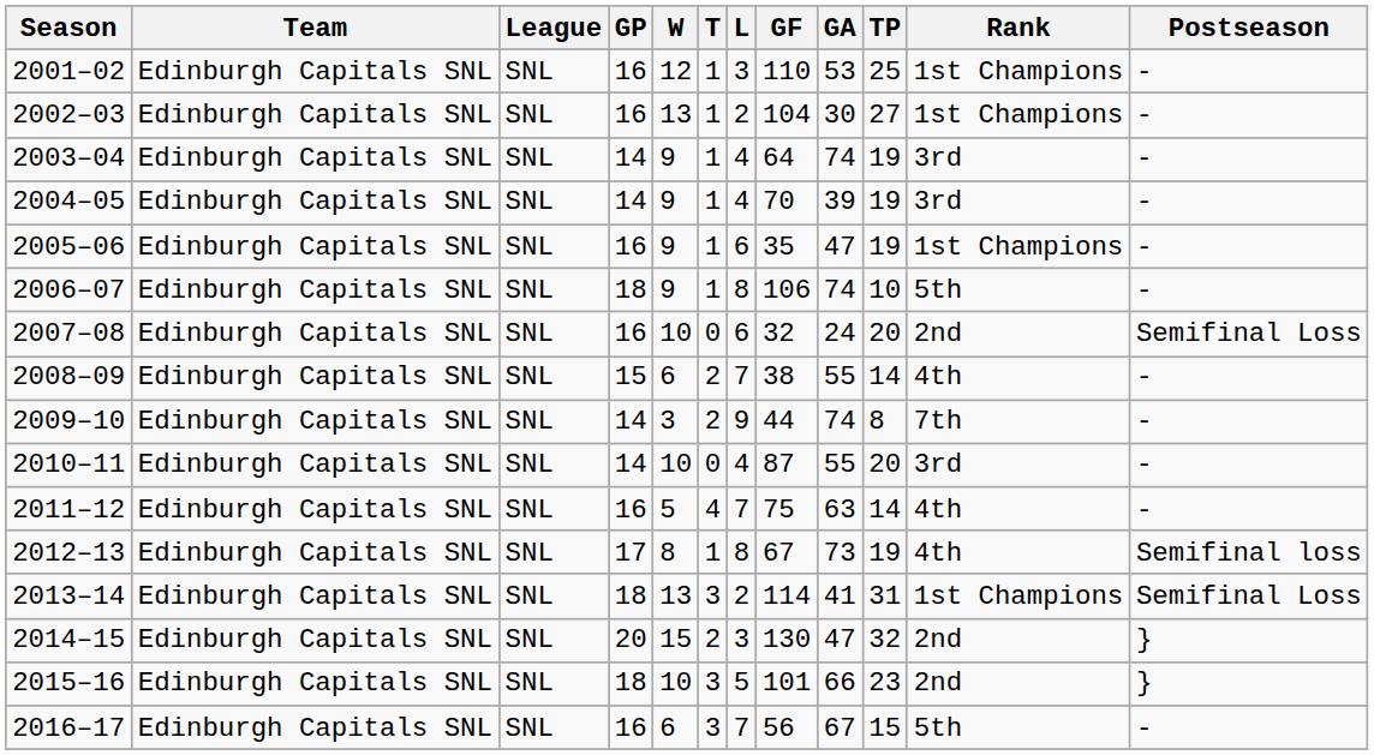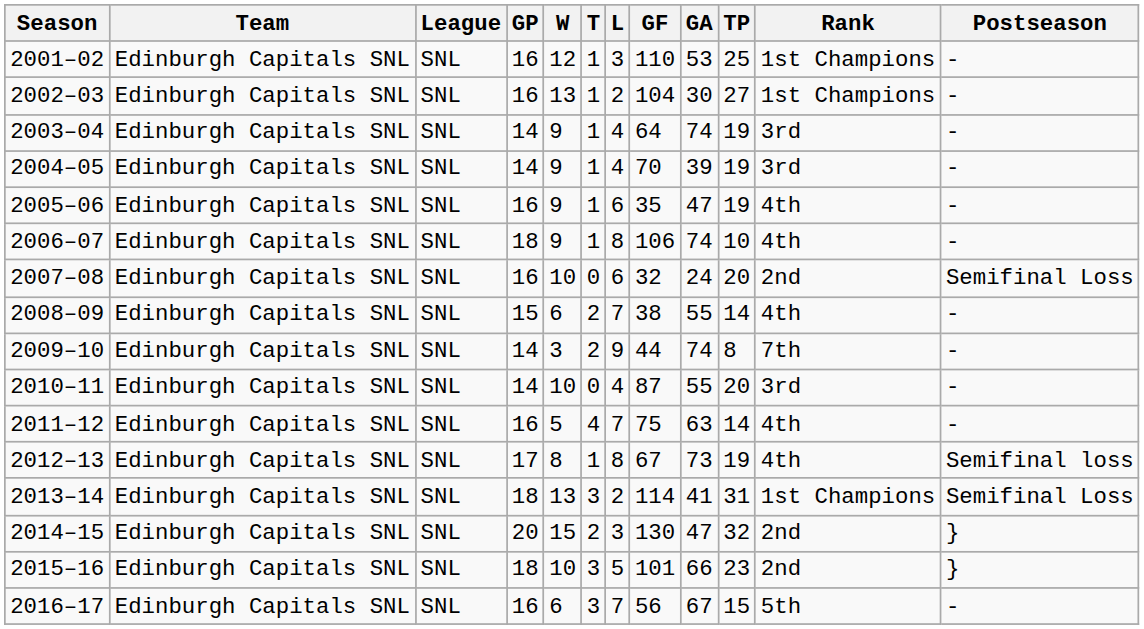2005–06 | Rank: 1st Champions -> 4th
2006–07 | Rank: 5th -> 4th
